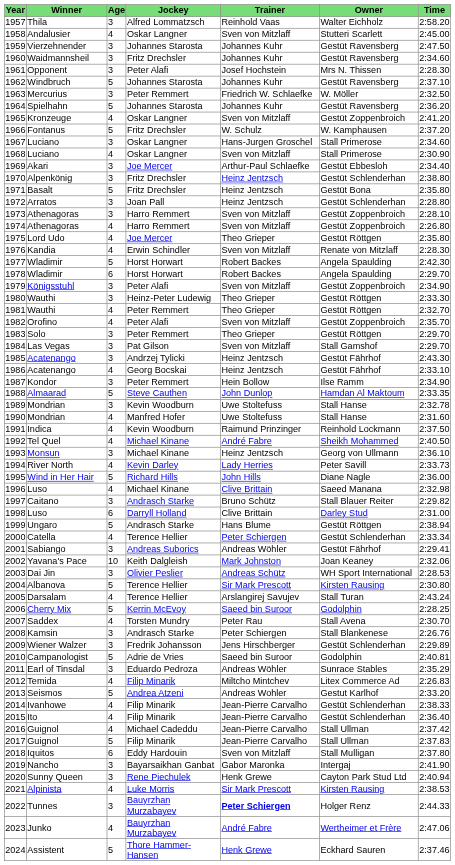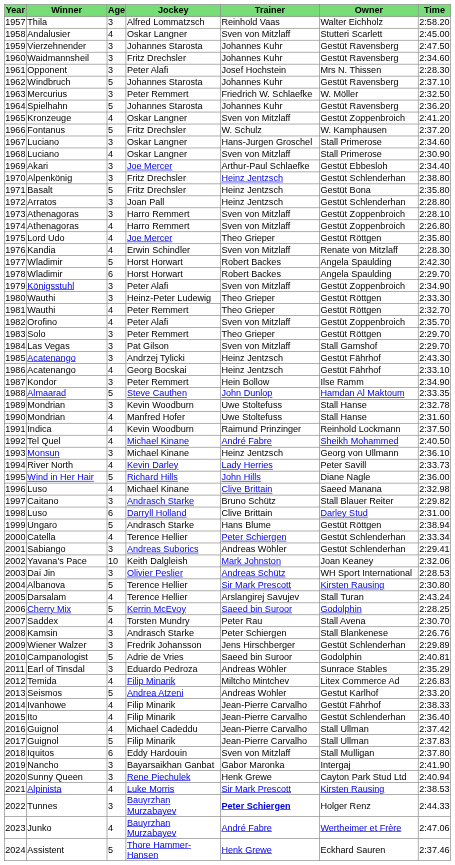2001 | Owner: Gestüt Fährhof -> Gestüt Schlenderhan
2014 | Owner: Gestüt Schlenderhan -> Gestüt Fährhof
